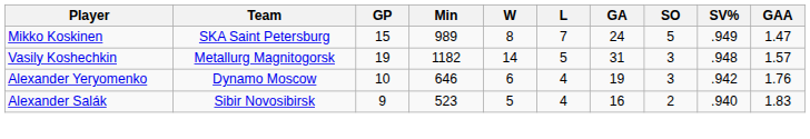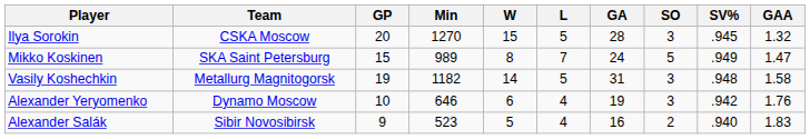+ row: Ilya Sorokin | CSKA Moscow | 20 | 1270 | 15 | 5 | 28 | 3 | .945 | 1.32
Vasily Koshechkin | GAA: 1.57 -> 1.58
